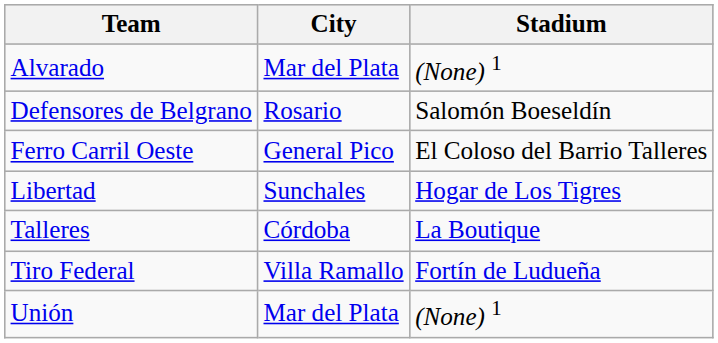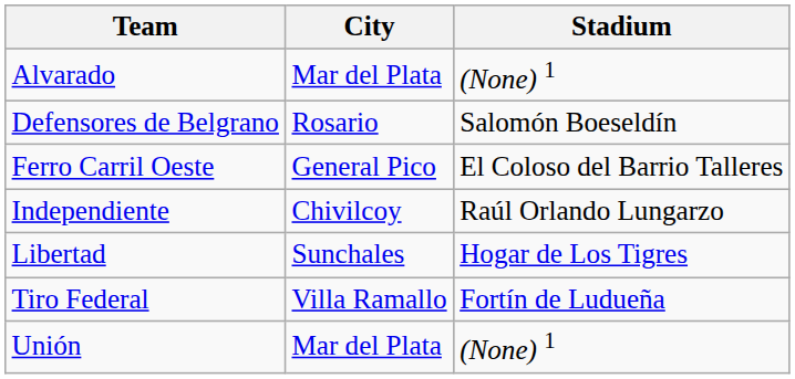+ row: Independiente | Chivilcoy | Raúl Orlando Lungarzo
- row: Talleres | Córdoba | La Boutique
